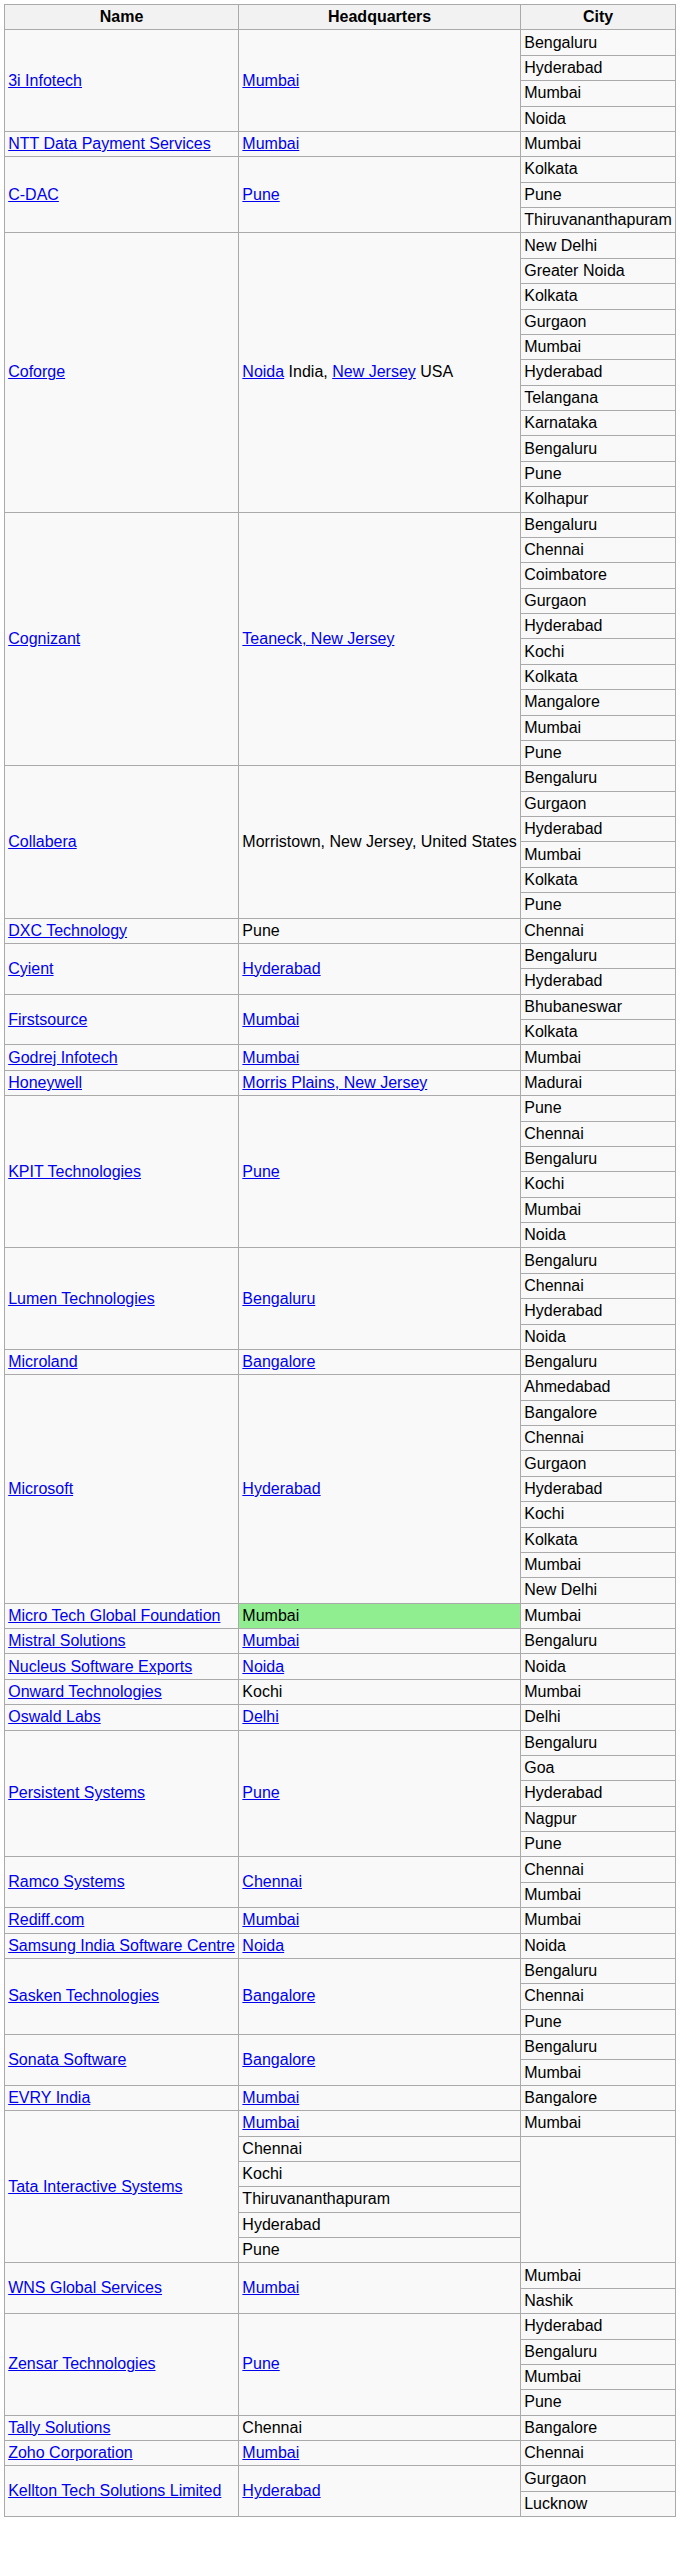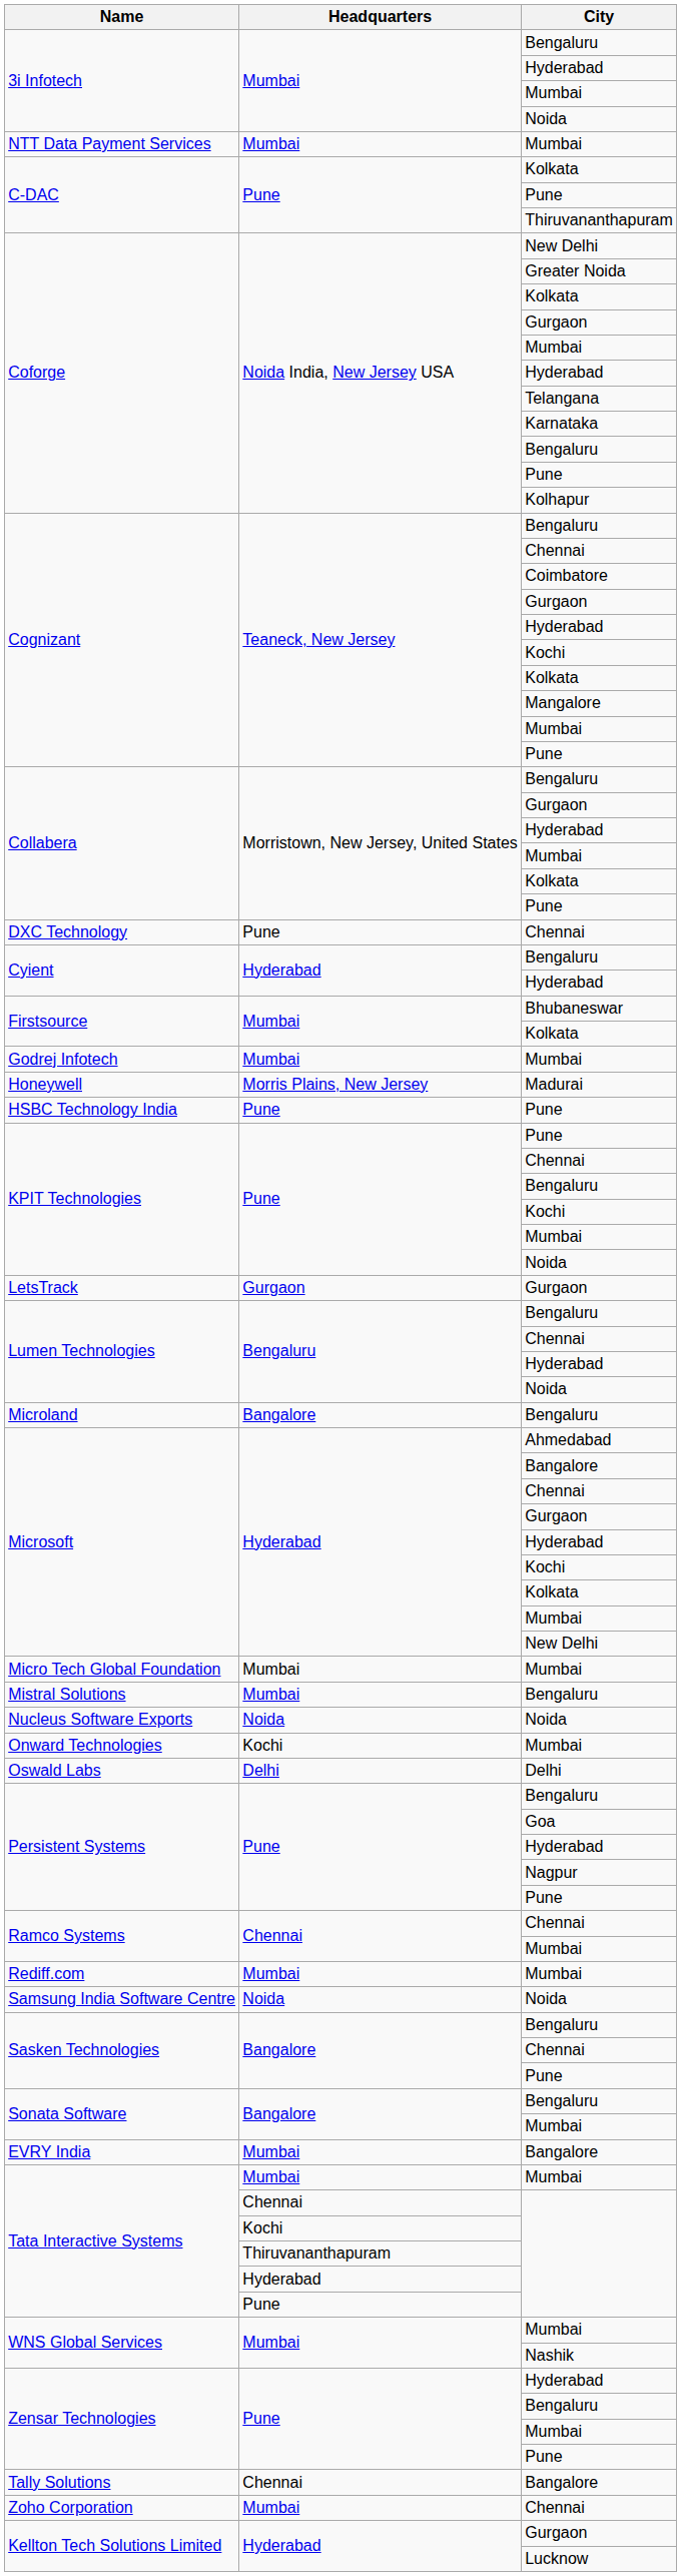+ row: HSBC Technology India | Pune | Pune
+ row: LetsTrack | Gurgaon | Gurgaon
Micro Tech Global Foundation | Headquarters: lightgreen background -> no background
